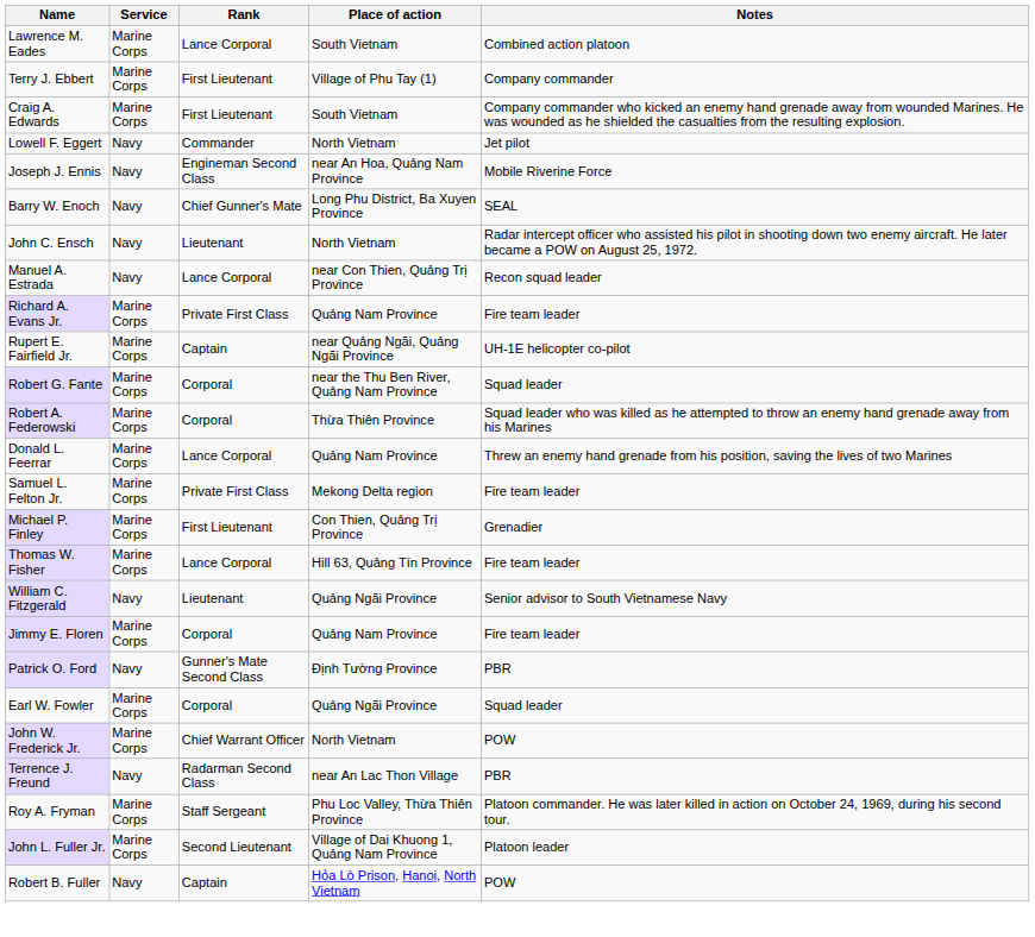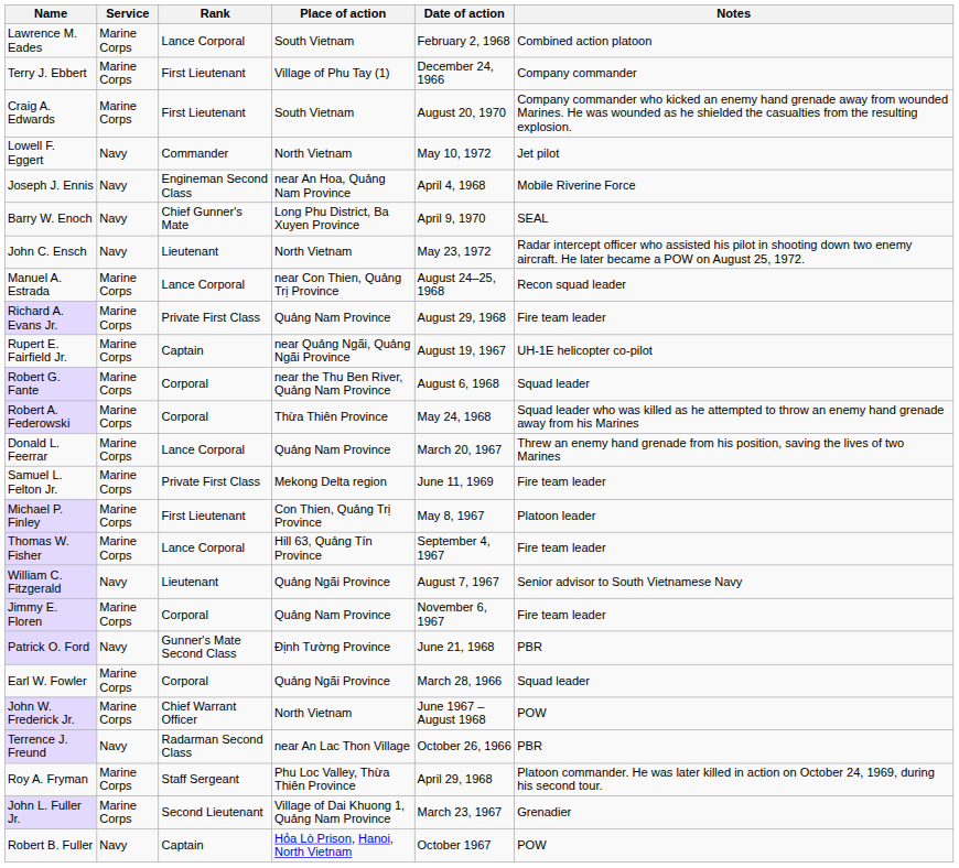+ column: Date of action | February 2, 1968 | December 24, 1966 | August 20, 1970 | May 10, 1972 | April 4, 1968 | April 9, 1970 | May 23, 1972 | August 24–25, 1968 | August 29, 1968 | August 19, 1967 | August 6, 1968 | May 24, 1968 | March 20, 1967 | June 11, 1969 | May 8, 1967 | September 4, 1967 | August 7, 1967 | November 6, 1967 | June 21, 1968 | March 28, 1966 | June 1967 – August 1968 | October 26, 1966 | April 29, 1968 | March 23, 1967 | October 1967
Manuel A. Estrada | Service: Navy -> Marine Corps
Michael P. Finley | Notes: Grenadier -> Platoon leader
John L. Fuller Jr. | Notes: Platoon leader -> Grenadier
